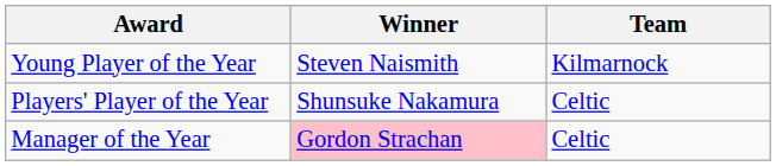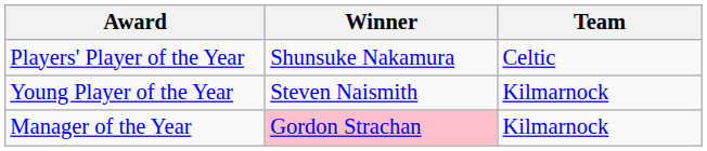rows swapped: Players' Player of the Year <-> Young Player of the Year
Manager of the Year | Team: Celtic -> Kilmarnock
